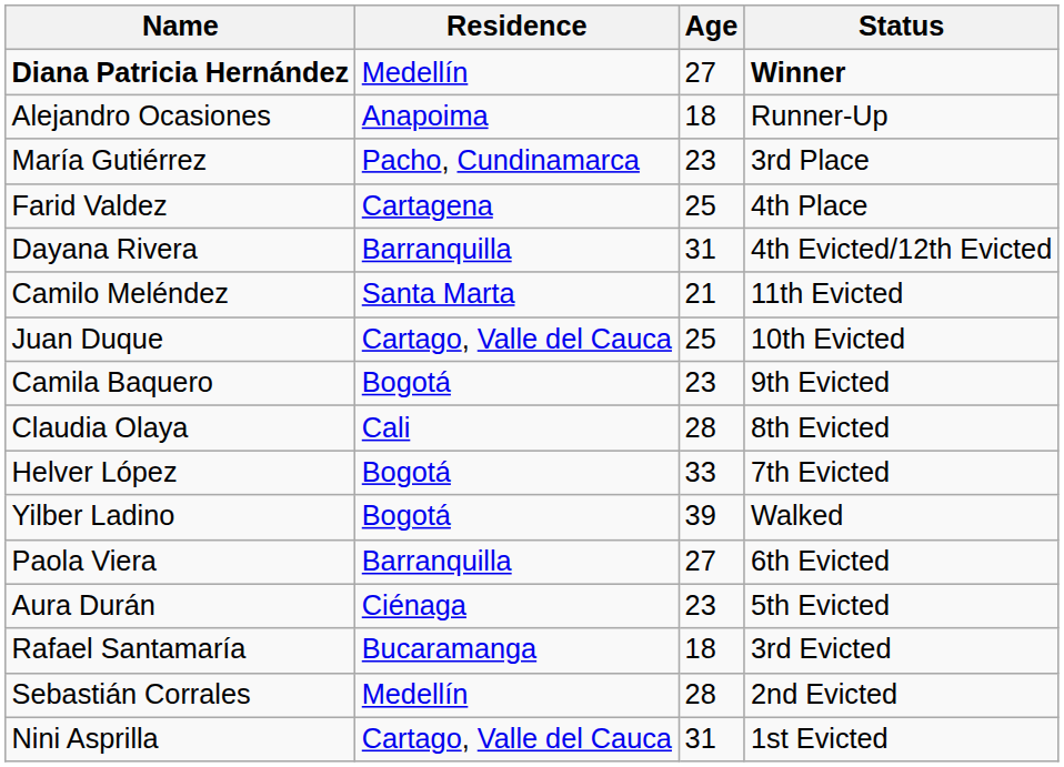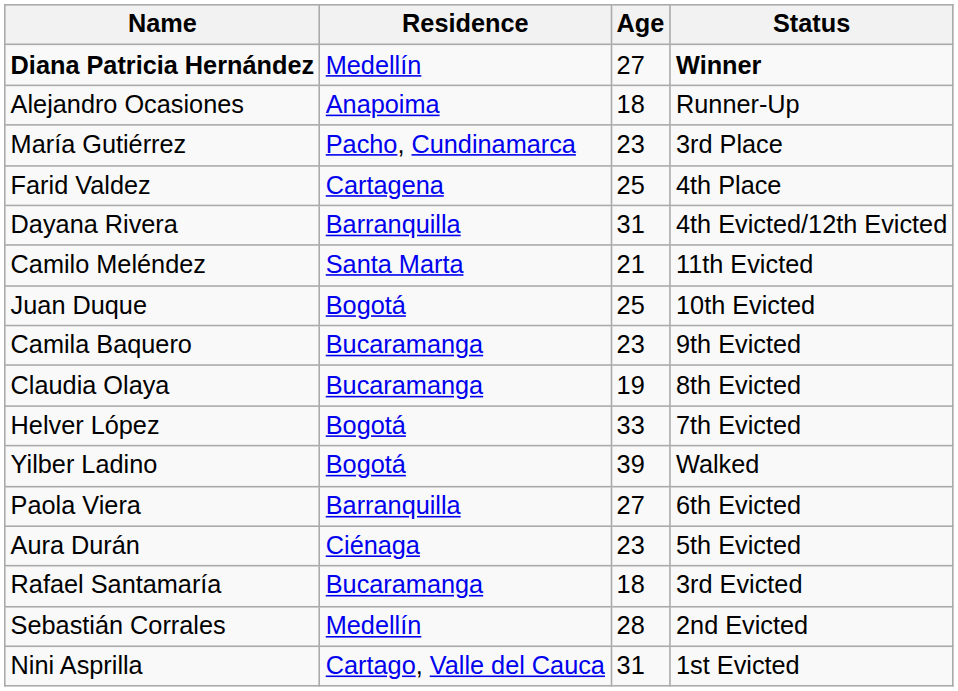Juan Duque | Residence: Cartago, Valle del Cauca -> Bogotá
Camila Baquero | Residence: Bogotá -> Bucaramanga
Claudia Olaya | Residence: Cali -> Bucaramanga
Claudia Olaya | Age: 28 -> 19
